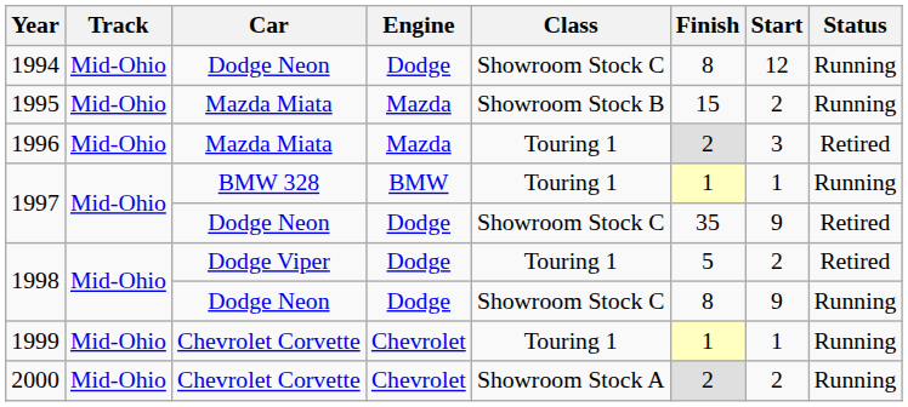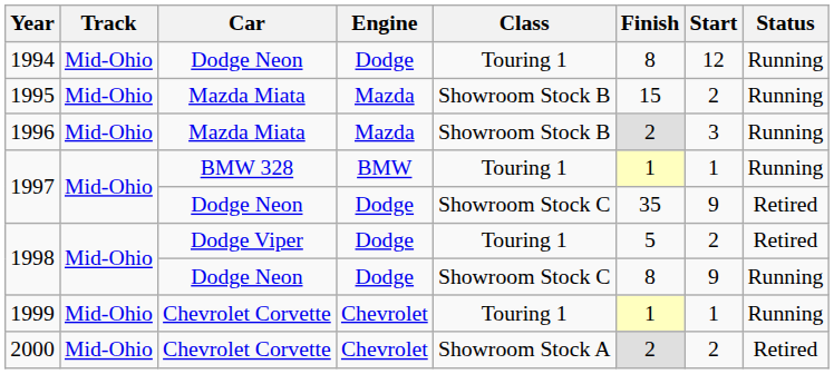1994 | Class: Showroom Stock C -> Touring 1
1996 | Class: Touring 1 -> Showroom Stock B
1996 | Status: Retired -> Running
2000 | Status: Running -> Retired
